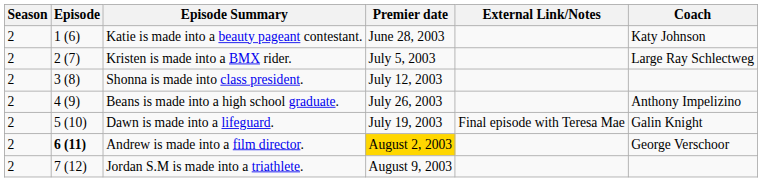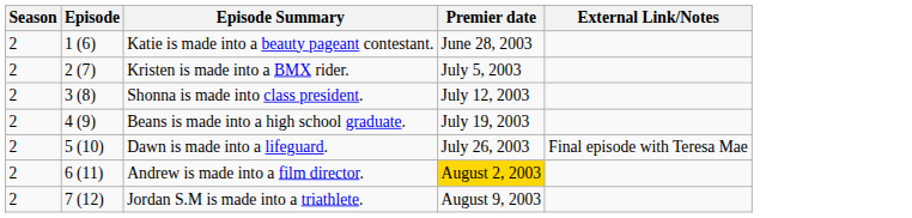- column: Coach | Katy Johnson | Large Ray Schlectweg | Anthony Impelizino | Galin Knight | George Verschoor
Beans is made into a high school graduate. | Premier date: July 26, 2003 -> July 19, 2003
Dawn is made into a lifeguard. | Premier date: July 19, 2003 -> July 26, 2003
Andrew is made into a film director. | Episode: bold -> normal
